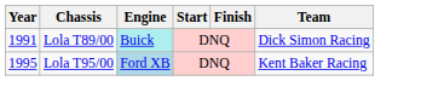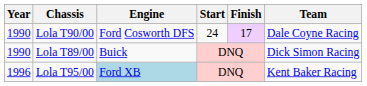+ row: 1990 | Lola T90/00 | Ford Cosworth DFS | 24 | 17 | Dale Coyne Racing
Lola T89/00 | Year: 1991 -> 1990
Lola T89/00 | Engine: paleturquoise background -> no background
Lola T95/00 | Year: 1995 -> 1996
